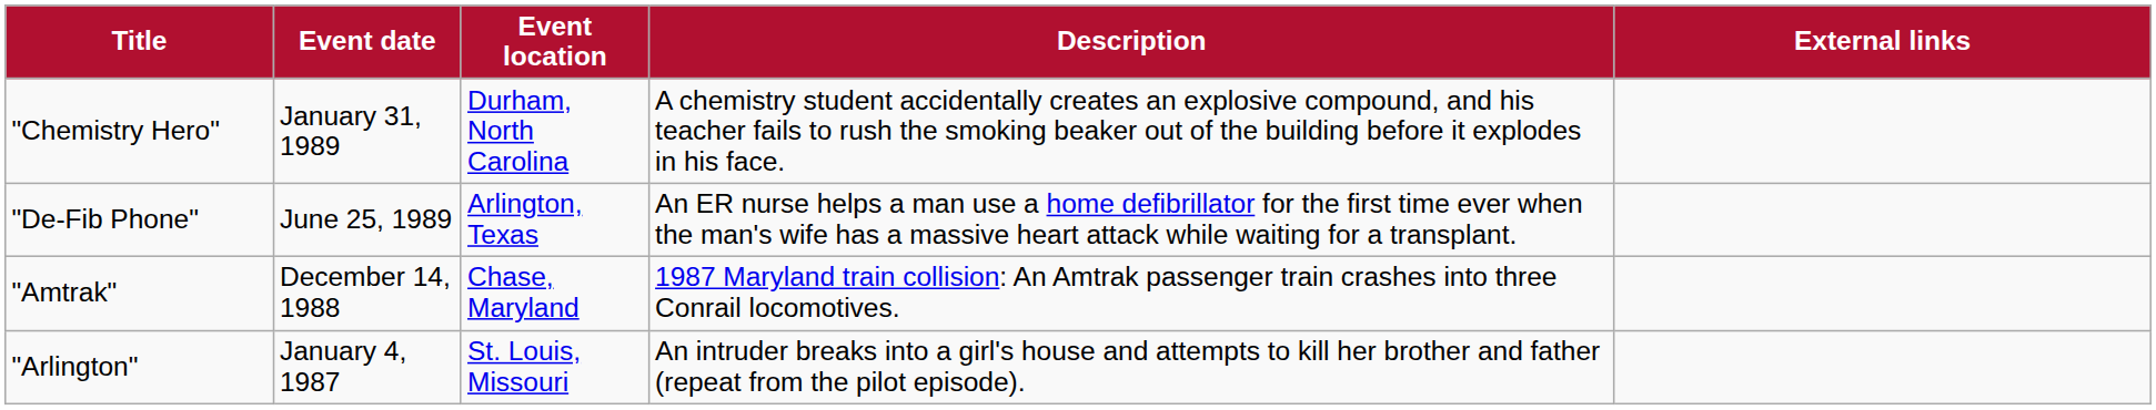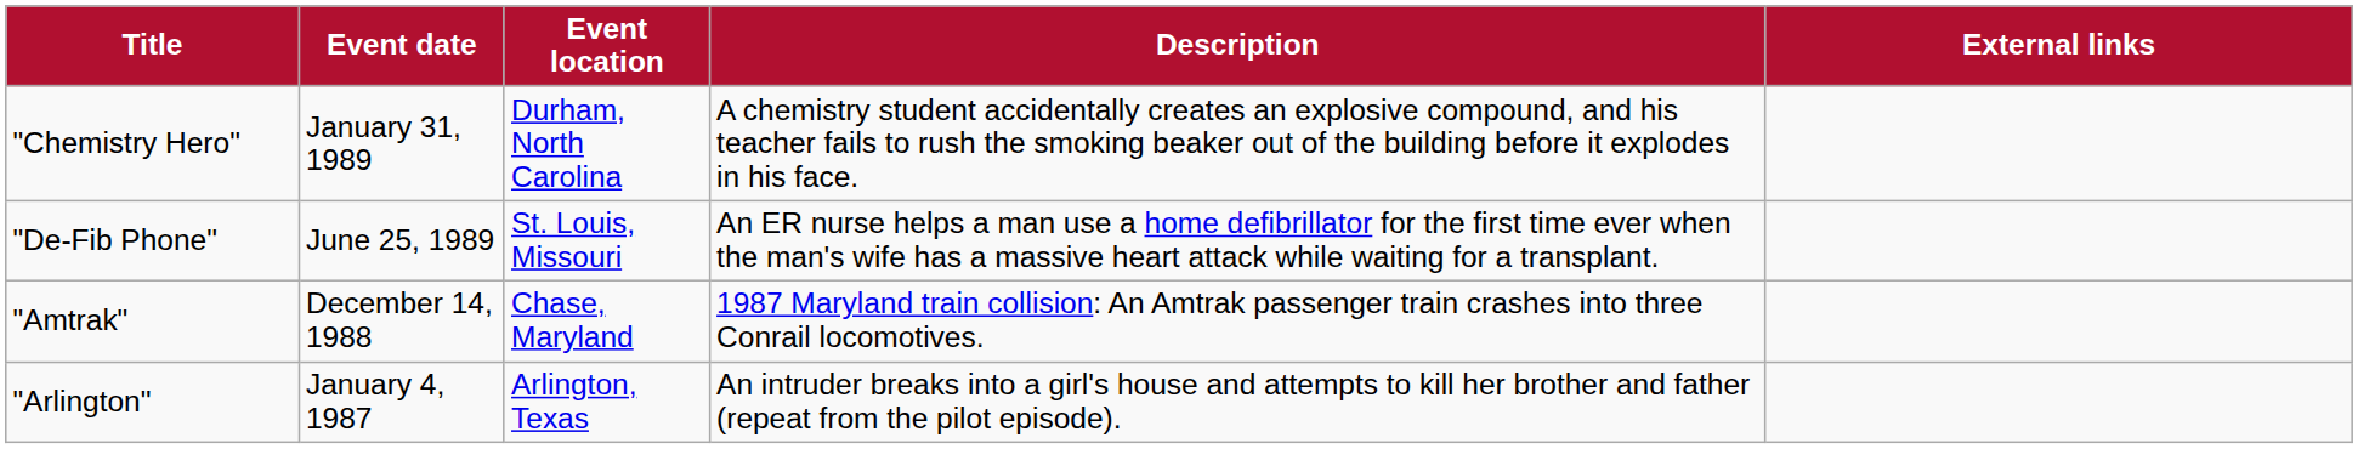"De-Fib Phone" | Event location: Arlington, Texas -> St. Louis, Missouri
"Arlington" | Event location: St. Louis, Missouri -> Arlington, Texas
